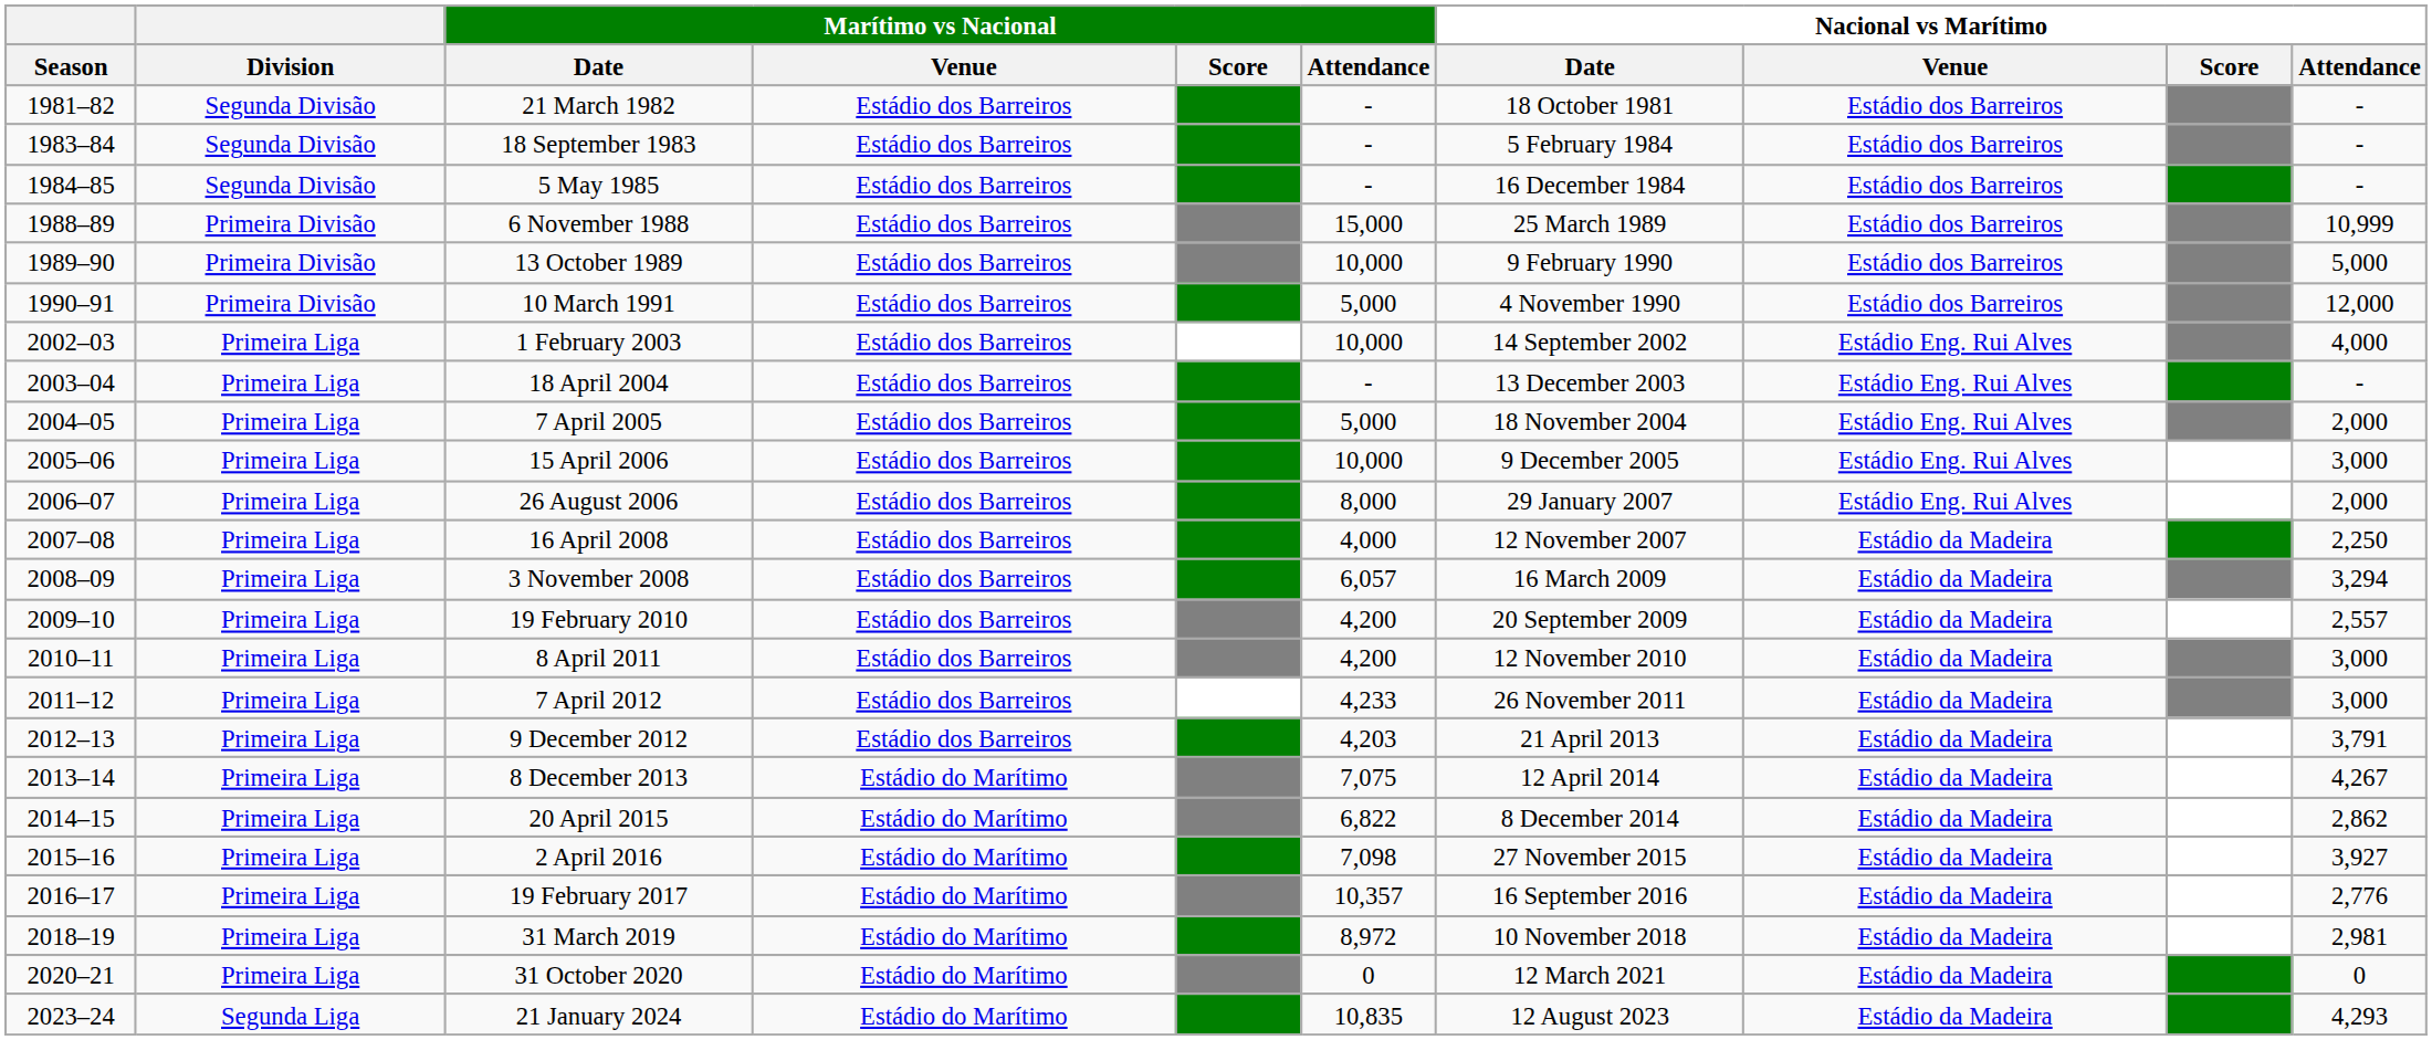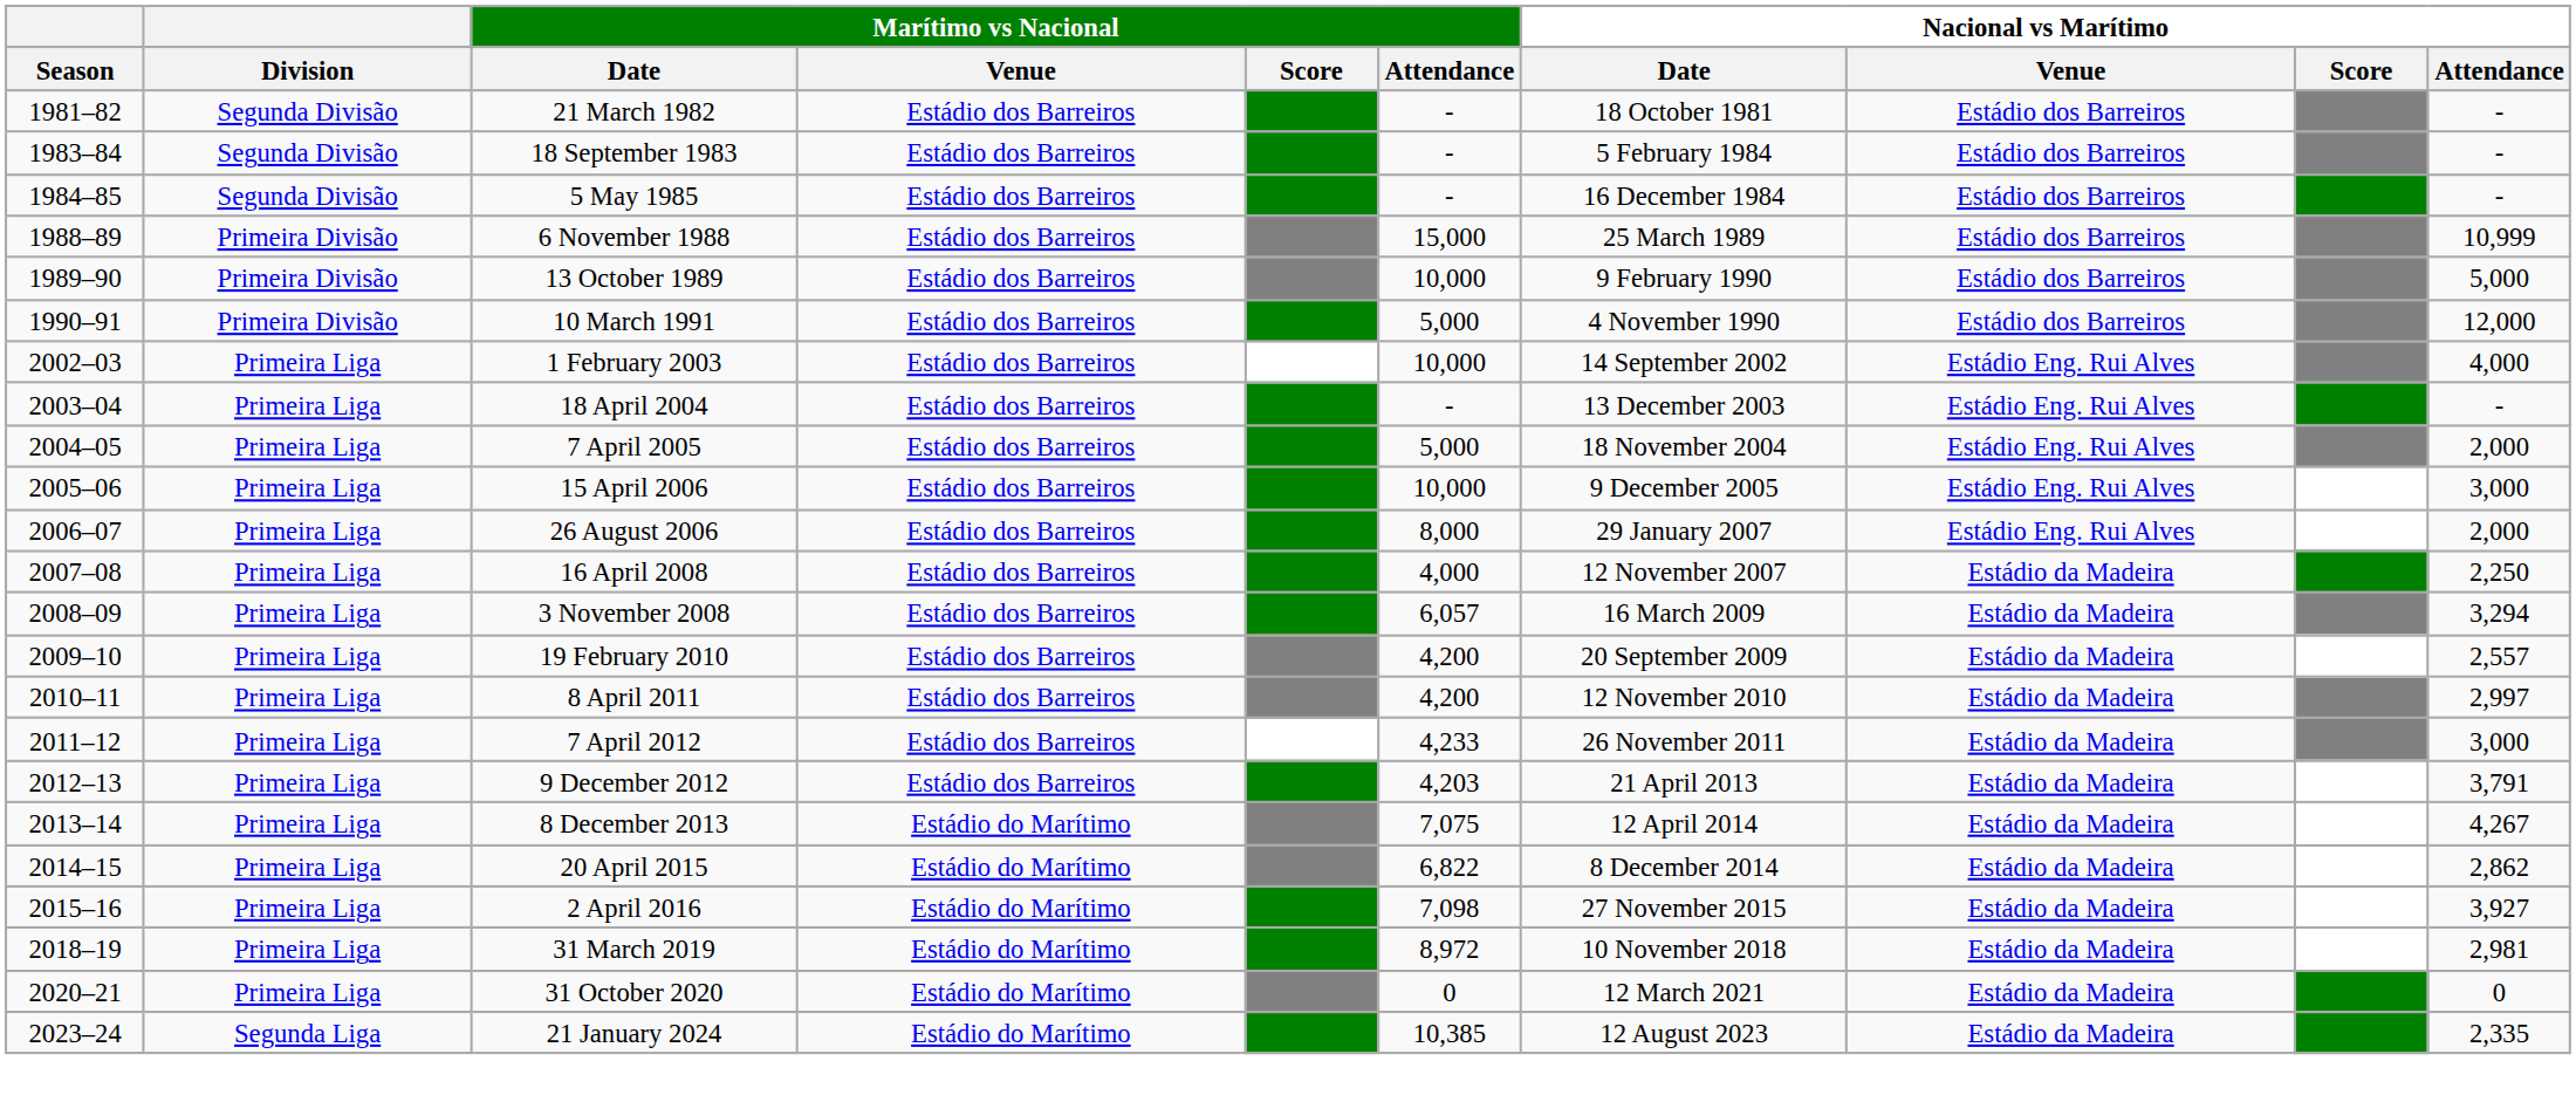8 April 2011 | Nacional vs Marítimo / Attendance: 3,000 -> 2,997
- row: 2016–17 | Primeira Liga | 19 February 2017 | Estádio do Marítimo | 10,357 | 16 September 2016 | Estádio da Madeira | 2,776
21 January 2024 | Marítimo vs Nacional / Attendance: 10,835 -> 10,385
21 January 2024 | Nacional vs Marítimo / Attendance: 4,293 -> 2,335
